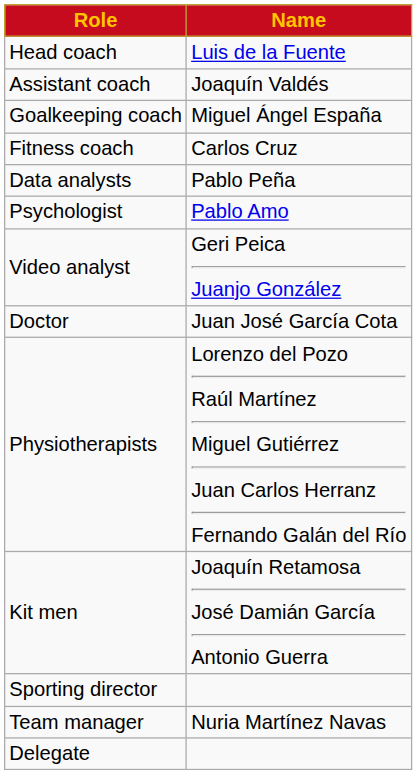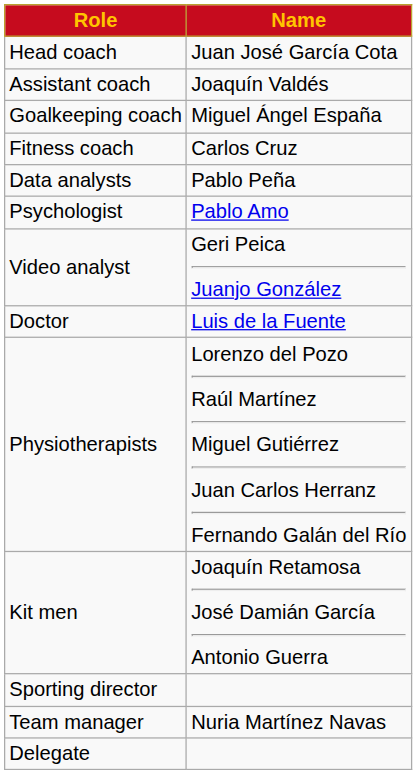Head coach | Name: Luis de la Fuente -> Juan José García Cota
Doctor | Name: Juan José García Cota -> Luis de la Fuente
